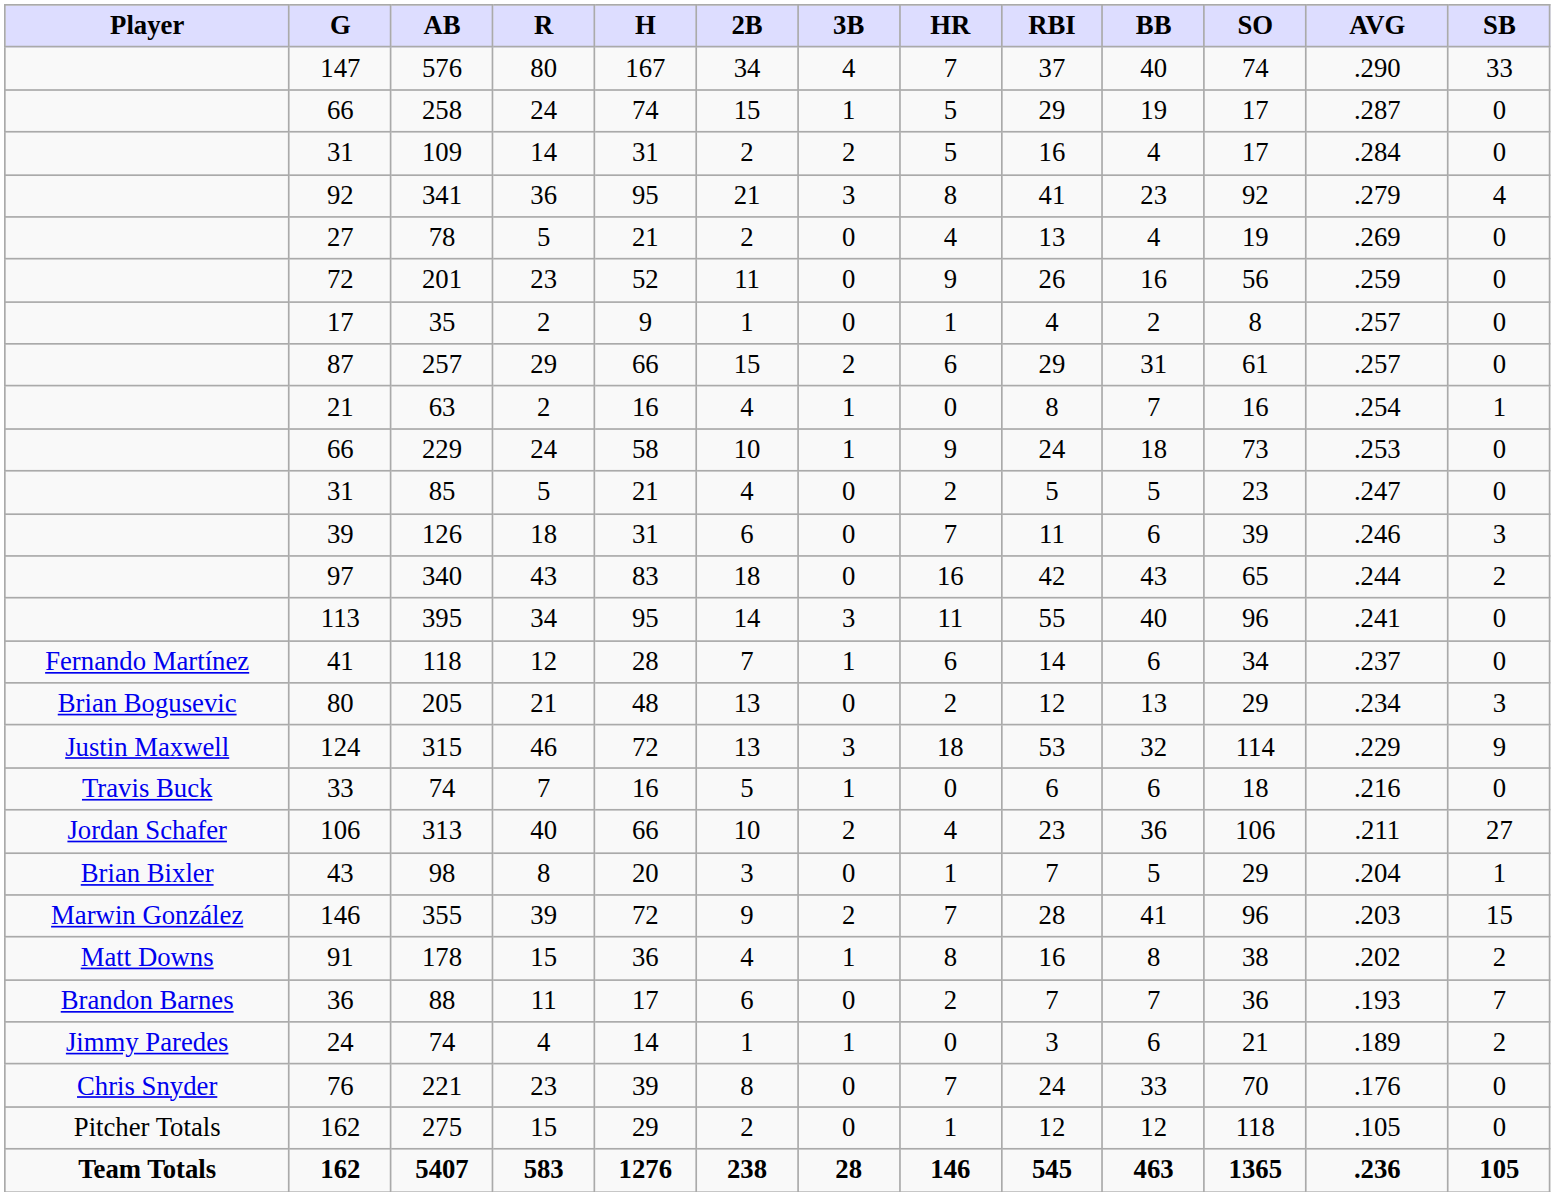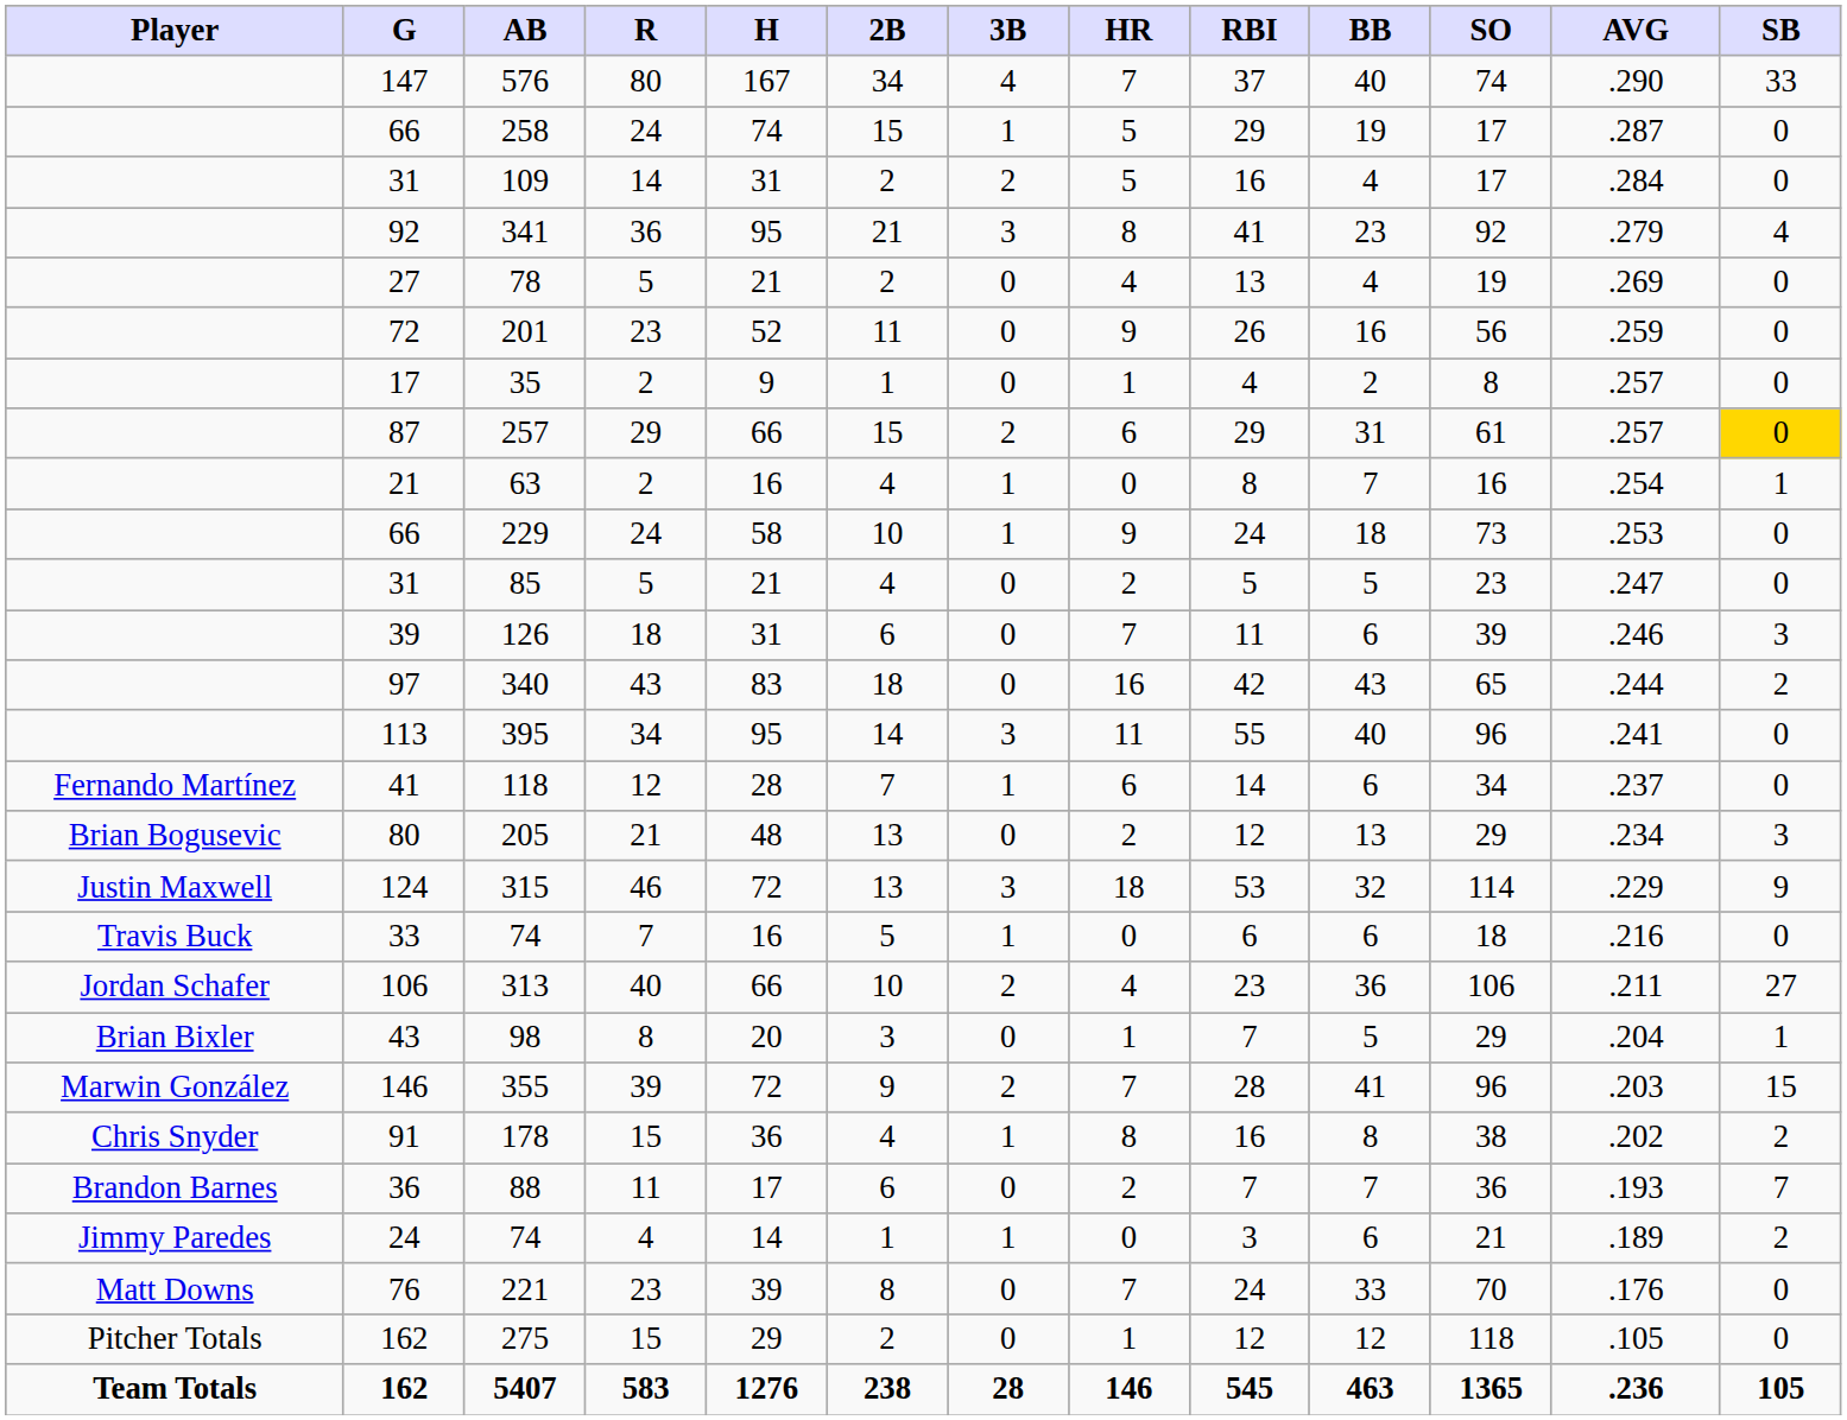257 | SB: no background -> gold background
178 | Player: Matt Downs -> Chris Snyder
221 | Player: Chris Snyder -> Matt Downs
